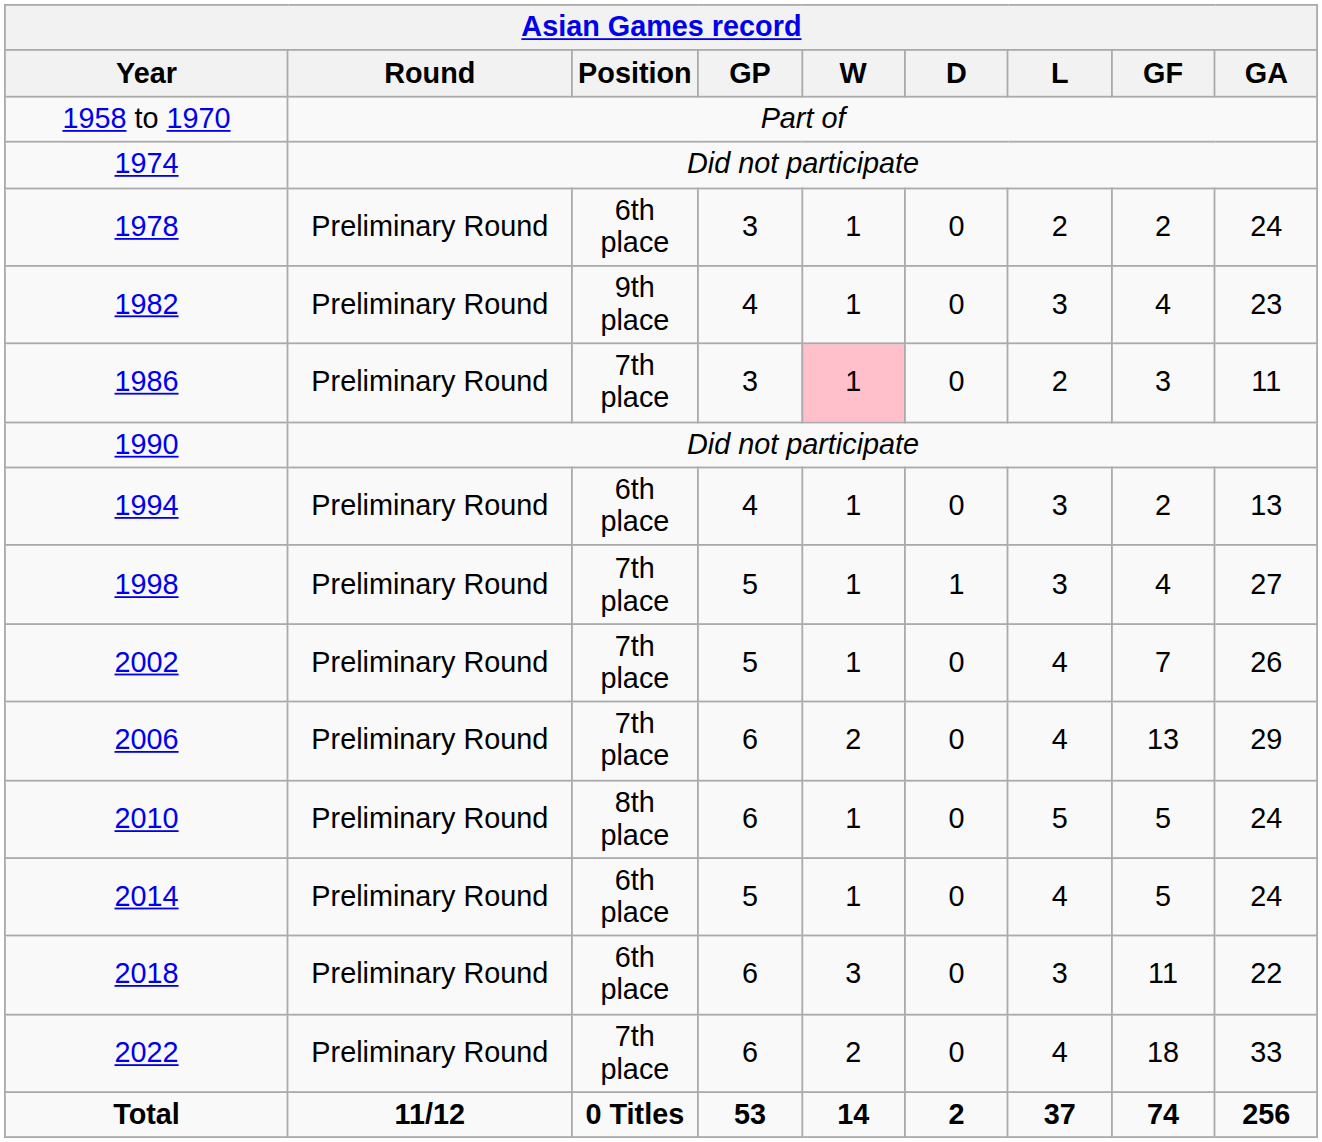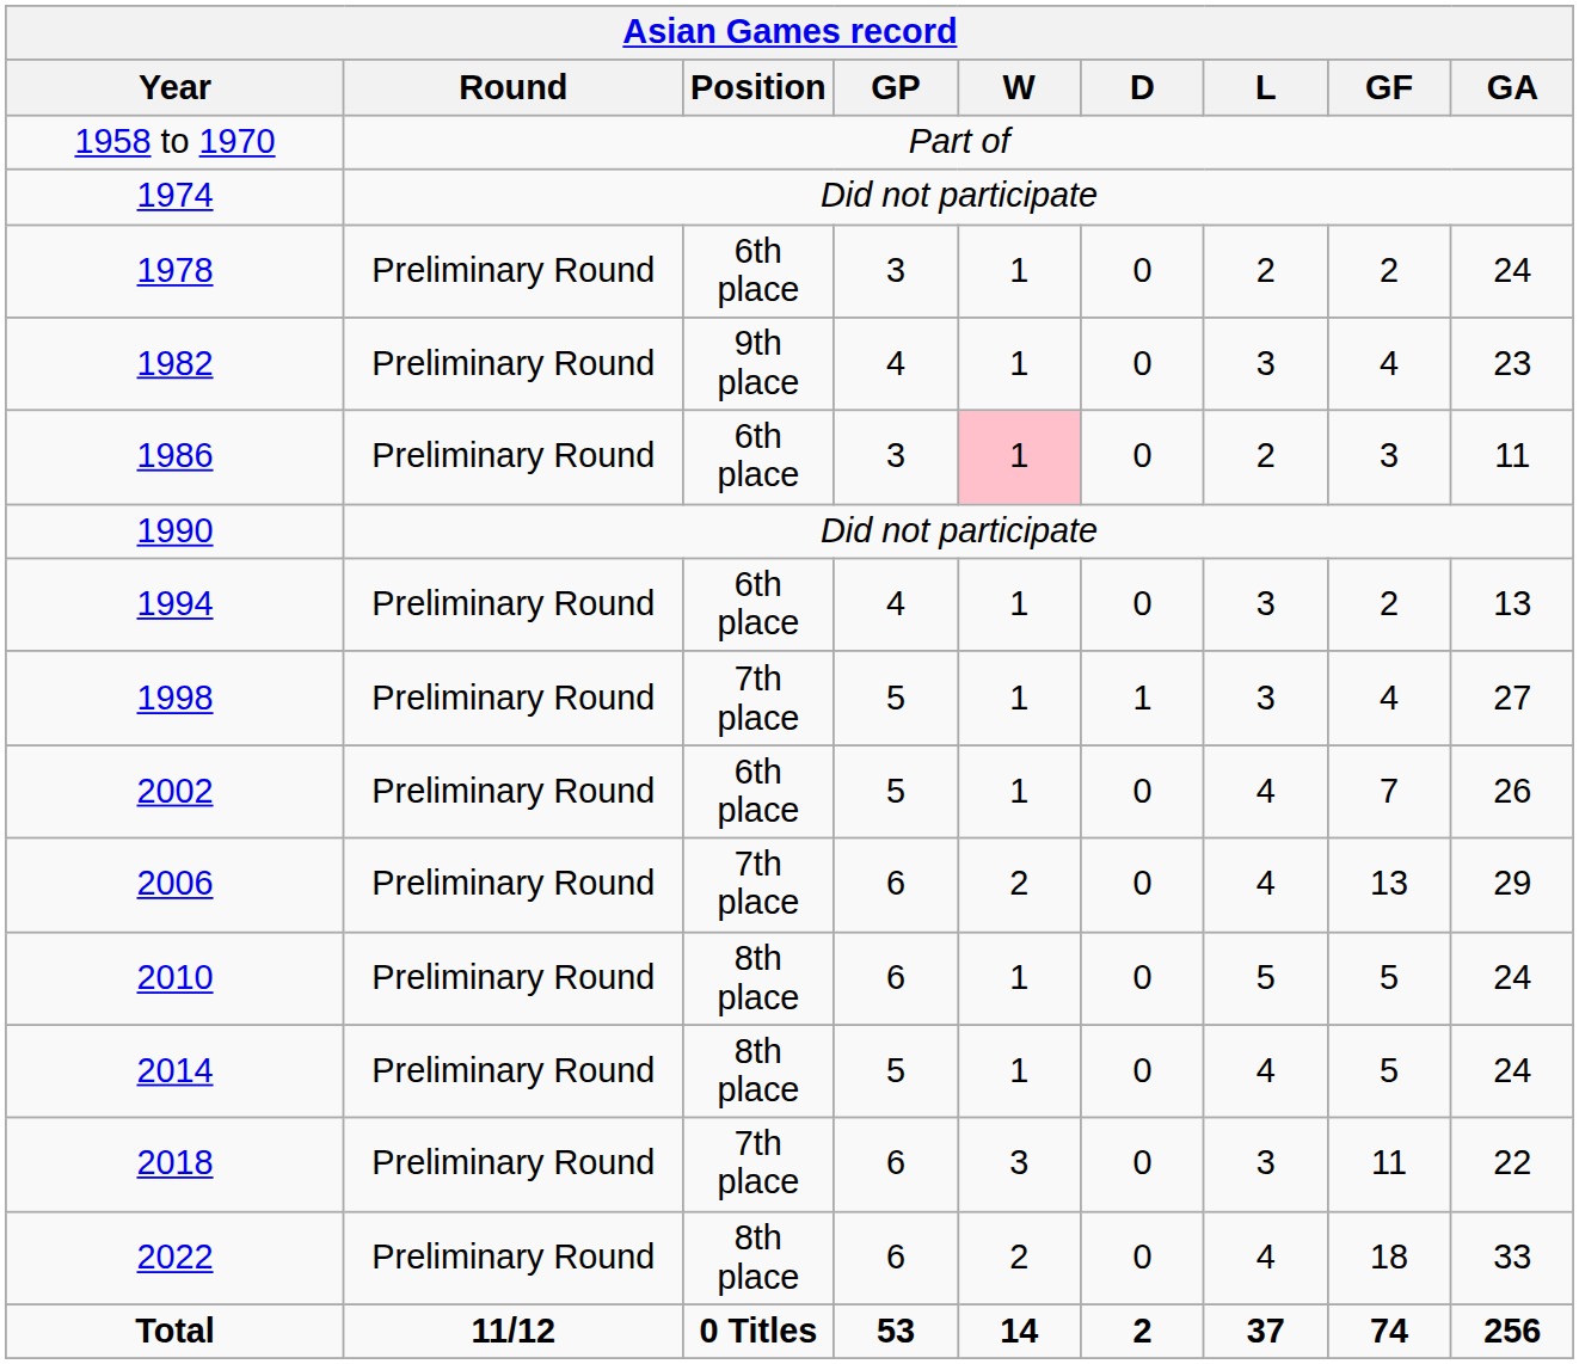1986 | Asian Games record / Position: 7th place -> 6th place
2002 | Asian Games record / Position: 7th place -> 6th place
2014 | Asian Games record / Position: 6th place -> 8th place
2018 | Asian Games record / Position: 6th place -> 7th place
2022 | Asian Games record / Position: 7th place -> 8th place
